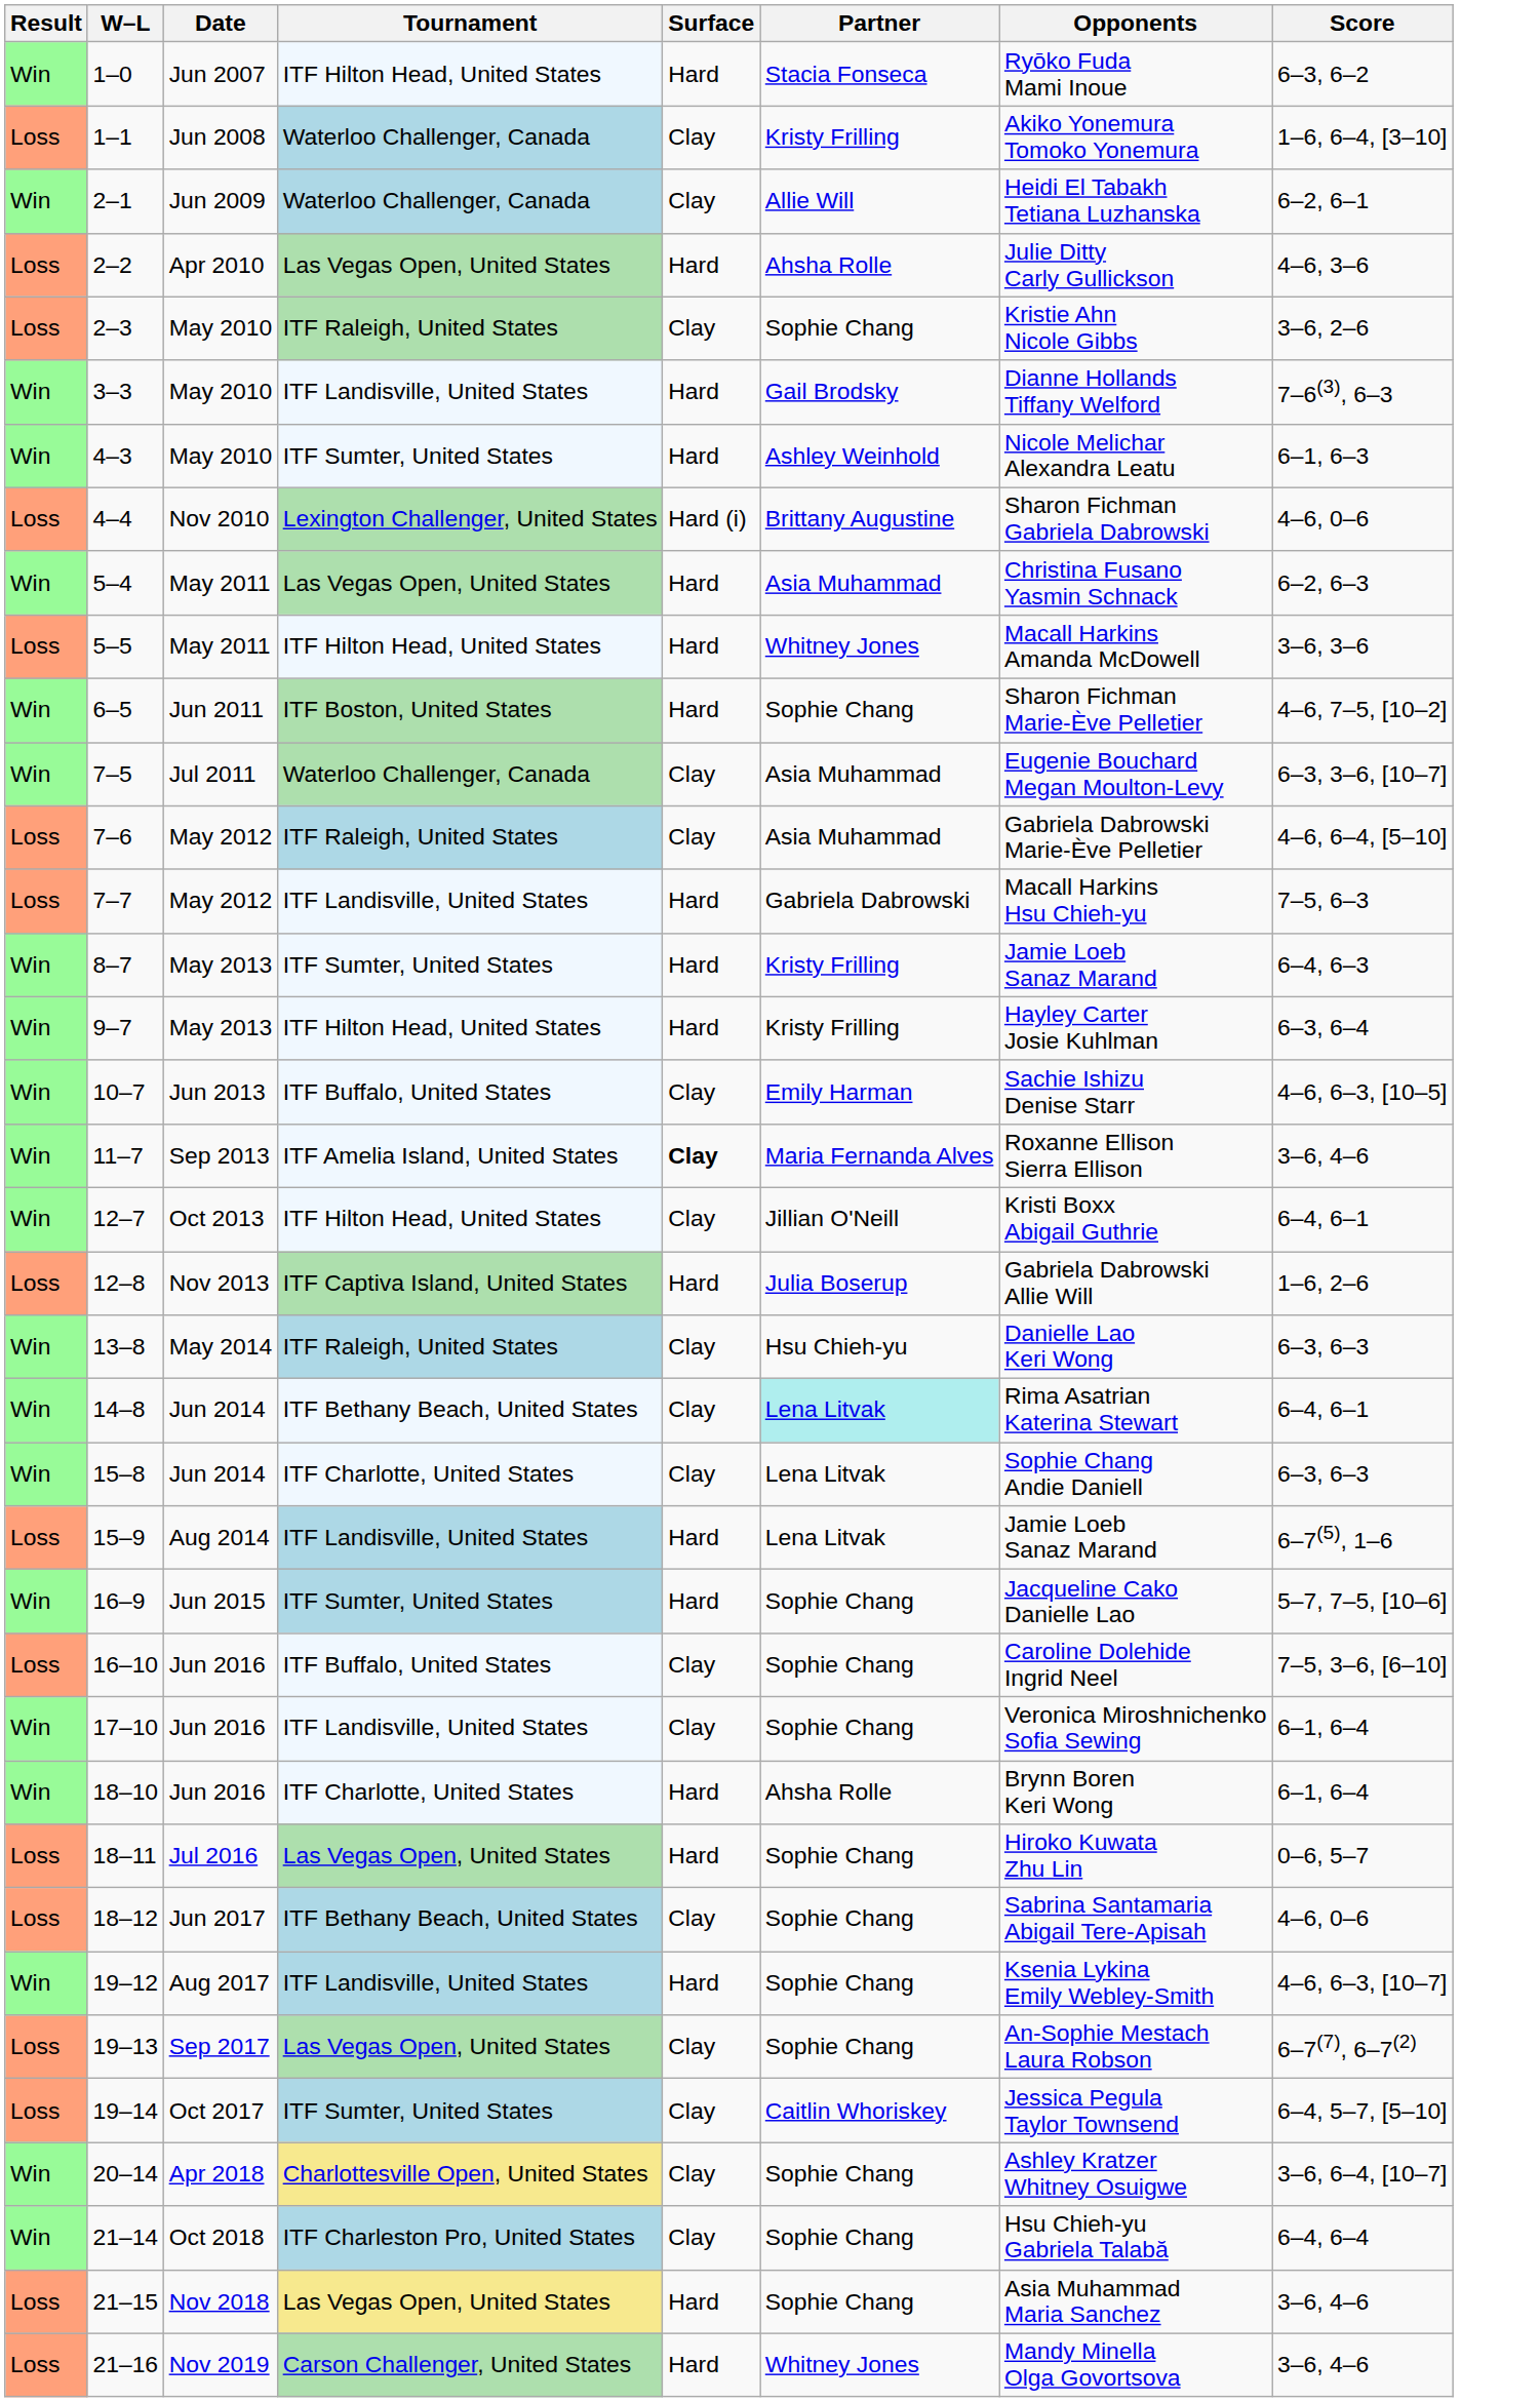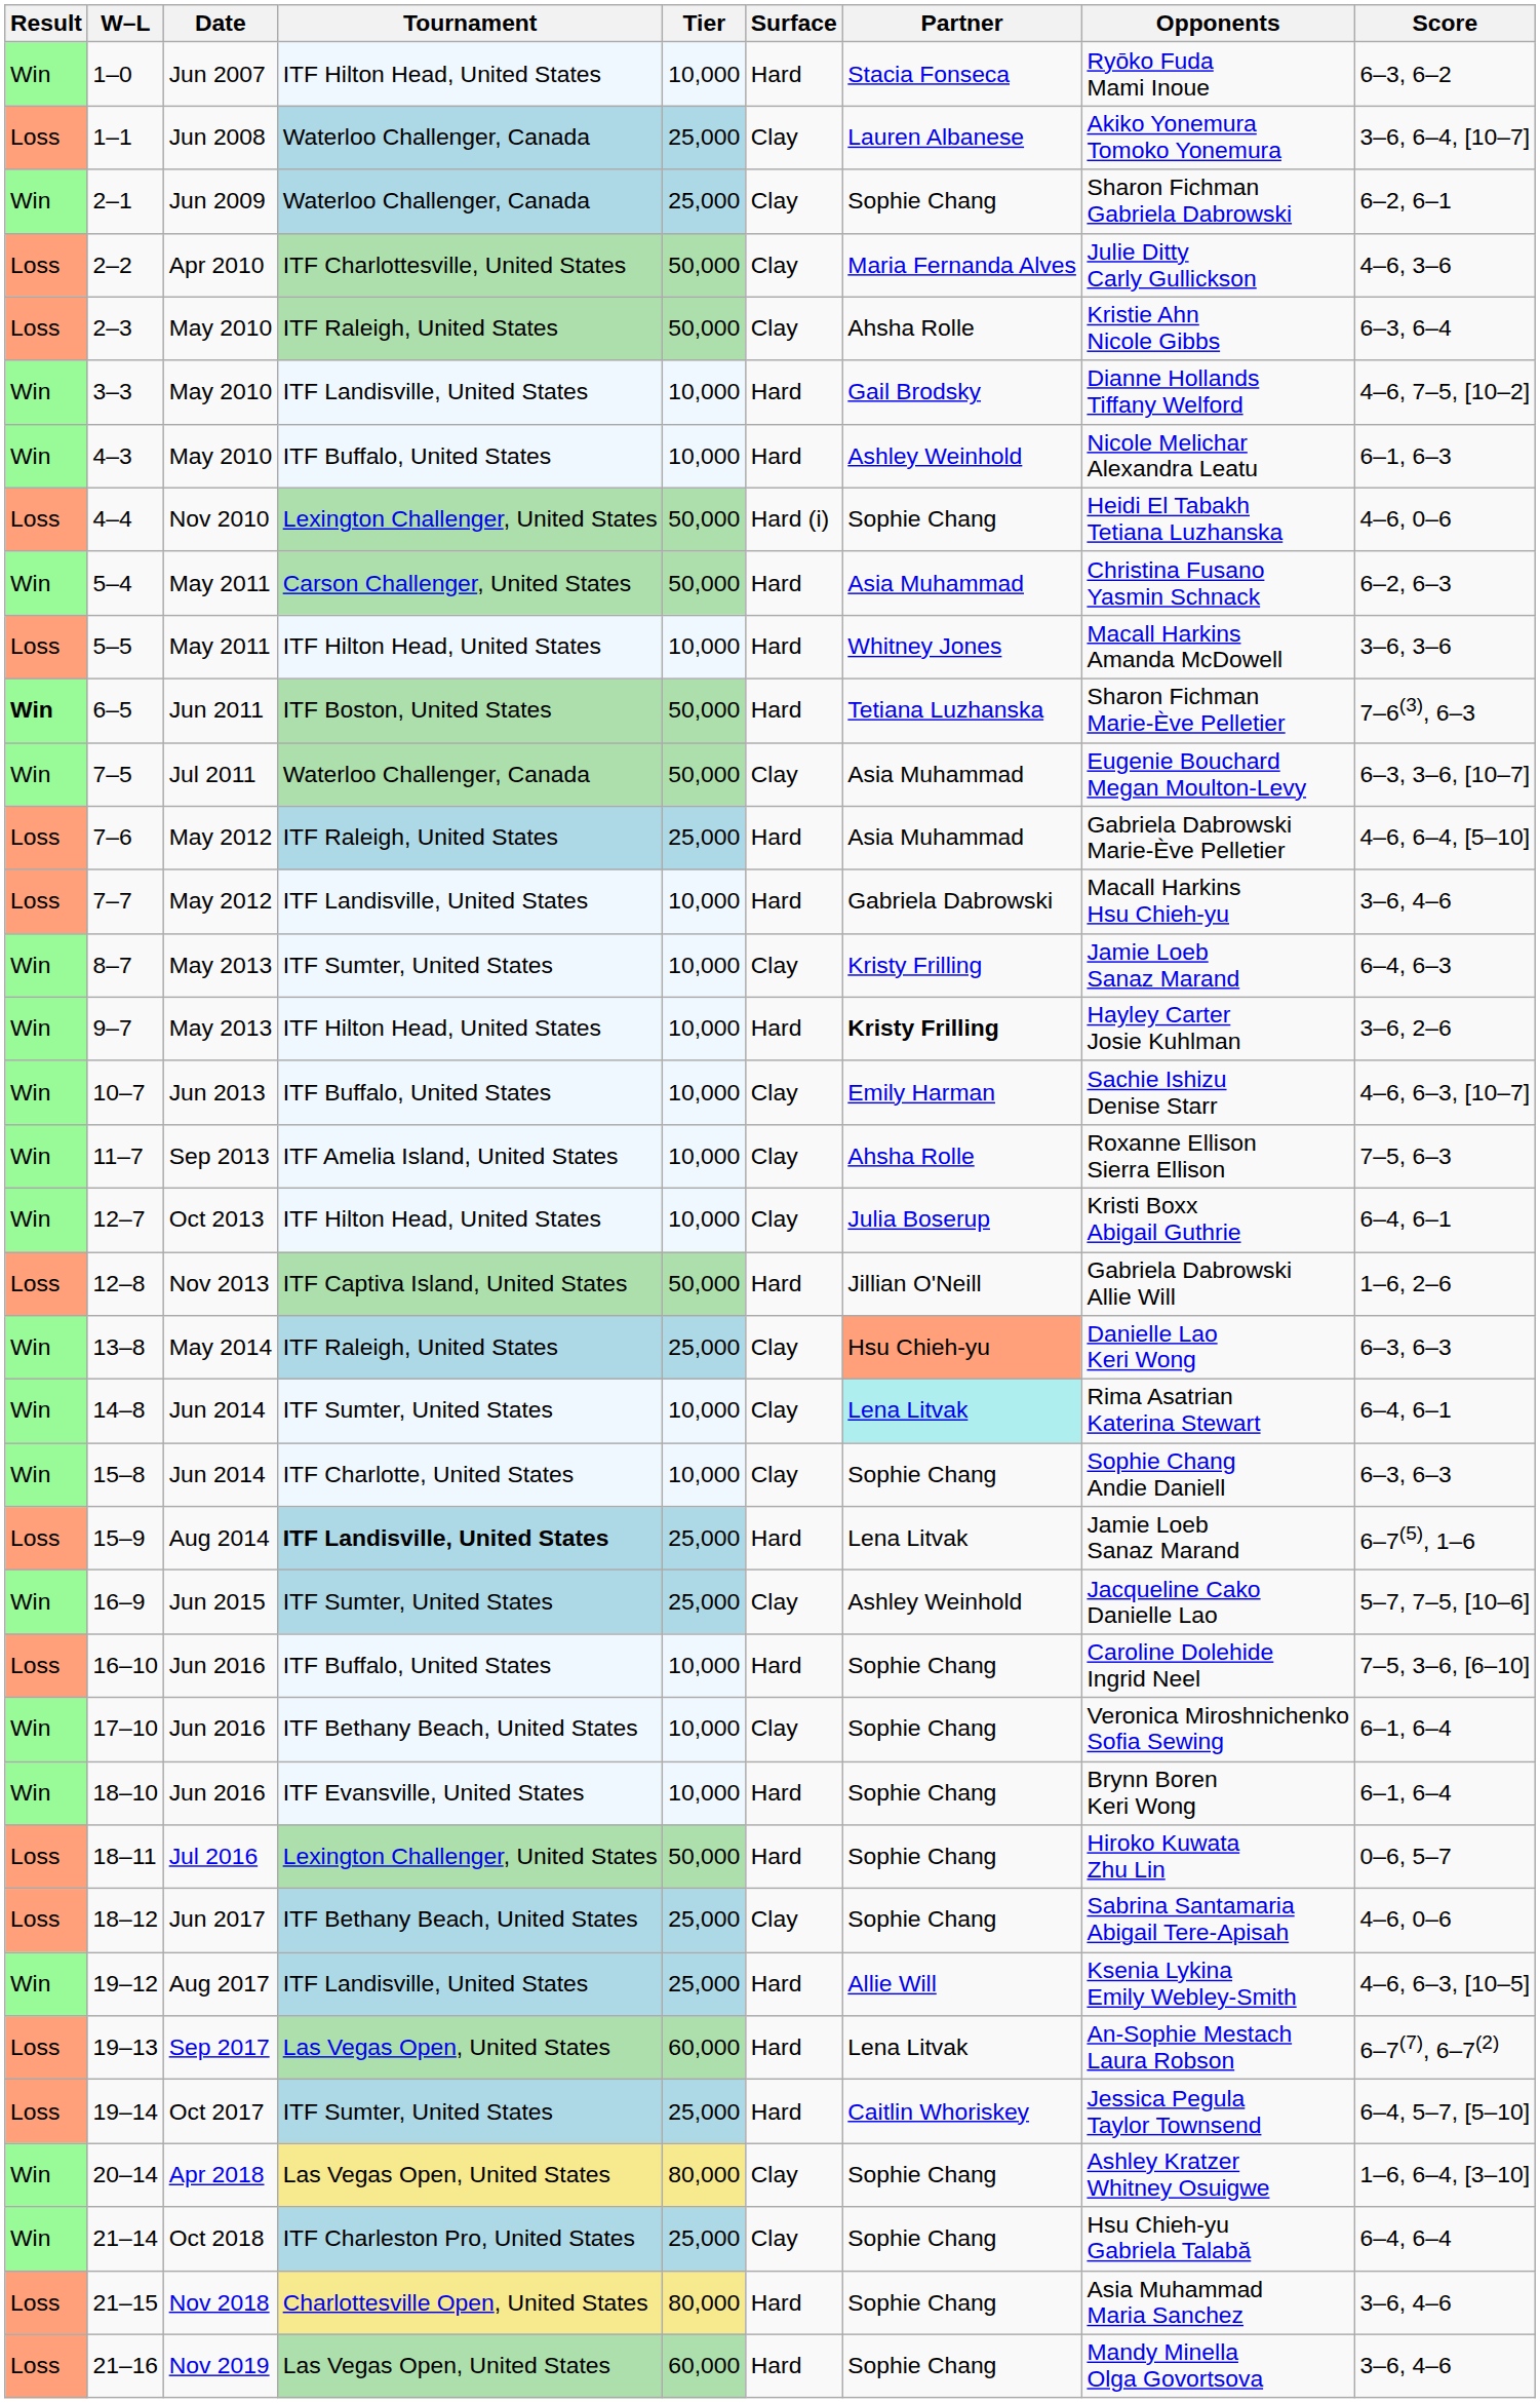+ column: Tier | 10,000 | 25,000 | 25,000 | 50,000 | 50,000 | 10,000 | 10,000 | 50,000 | 50,000 | 10,000 | 50,000 | 50,000 | 25,000 | 10,000 | 10,000 | 10,000 | 10,000 | 10,000 | 10,000 | 50,000 | 25,000 | 10,000 | 10,000 | 25,000 | 25,000 | 10,000 | 10,000 | 10,000 | 50,000 | 25,000 | 25,000 | 60,000 | 25,000 | 80,000 | 25,000 | 80,000 | 60,000
1–1 | Partner: Kristy Frilling -> Lauren Albanese
1–1 | Score: 1–6, 6–4, [3–10] -> 3–6, 6–4, [10–7]
2–1 | Partner: Allie Will -> Sophie Chang
2–1 | Opponents: Heidi El Tabakh Tetiana Luzhanska -> Sharon Fichman Gabriela Dabrowski
2–2 | Tournament: Las Vegas Open, United States -> ITF Charlottesville, United States
2–2 | Surface: Hard -> Clay
2–2 | Partner: Ahsha Rolle -> Maria Fernanda Alves
2–3 | Partner: Sophie Chang -> Ahsha Rolle
2–3 | Score: 3–6, 2–6 -> 6–3, 6–4
3–3 | Score: 7–6(3), 6–3 -> 4–6, 7–5, [10–2]
4–3 | Tournament: ITF Sumter, United States -> ITF Buffalo, United States
4–4 | Partner: Brittany Augustine -> Sophie Chang
4–4 | Opponents: Sharon Fichman Gabriela Dabrowski -> Heidi El Tabakh Tetiana Luzhanska
5–4 | Tournament: Las Vegas Open, United States -> Carson Challenger, United States
6–5 | Result: normal -> bold
6–5 | Partner: Sophie Chang -> Tetiana Luzhanska
6–5 | Score: 4–6, 7–5, [10–2] -> 7–6(3), 6–3
7–6 | Surface: Clay -> Hard
7–7 | Score: 7–5, 6–3 -> 3–6, 4–6
8–7 | Surface: Hard -> Clay
9–7 | Partner: normal -> bold
9–7 | Score: 6–3, 6–4 -> 3–6, 2–6
10–7 | Score: 4–6, 6–3, [10–5] -> 4–6, 6–3, [10–7]
11–7 | Surface: bold -> normal
11–7 | Partner: Maria Fernanda Alves -> Ahsha Rolle
11–7 | Score: 3–6, 4–6 -> 7–5, 6–3
12–7 | Partner: Jillian O'Neill -> Julia Boserup
12–8 | Partner: Julia Boserup -> Jillian O'Neill
13–8 | Partner: no background -> lightsalmon background
14–8 | Tournament: ITF Bethany Beach, United States -> ITF Sumter, United States
15–8 | Partner: Lena Litvak -> Sophie Chang
15–9 | Tournament: normal -> bold
16–9 | Surface: Hard -> Clay
16–9 | Partner: Sophie Chang -> Ashley Weinhold
16–10 | Surface: Clay -> Hard
17–10 | Tournament: ITF Landisville, United States -> ITF Bethany Beach, United States
18–10 | Tournament: ITF Charlotte, United States -> ITF Evansville, United States
18–10 | Partner: Ahsha Rolle -> Sophie Chang
18–11 | Tournament: Las Vegas Open, United States -> Lexington Challenger, United States
19–12 | Partner: Sophie Chang -> Allie Will
19–12 | Score: 4–6, 6–3, [10–7] -> 4–6, 6–3, [10–5]
19–13 | Surface: Clay -> Hard
19–13 | Partner: Sophie Chang -> Lena Litvak
19–14 | Surface: Clay -> Hard
20–14 | Tournament: Charlottesville Open, United States -> Las Vegas Open, United States
20–14 | Score: 3–6, 6–4, [10–7] -> 1–6, 6–4, [3–10]
21–15 | Tournament: Las Vegas Open, United States -> Charlottesville Open, United States
21–16 | Tournament: Carson Challenger, United States -> Las Vegas Open, United States
21–16 | Partner: Whitney Jones -> Sophie Chang
